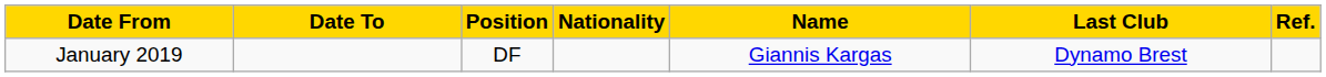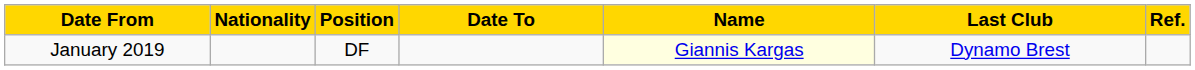columns swapped: Date To <-> Nationality
January 2019 | Name: no background -> lightyellow background
